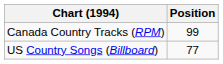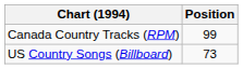US Country Songs (Billboard) | Position: 77 -> 73
